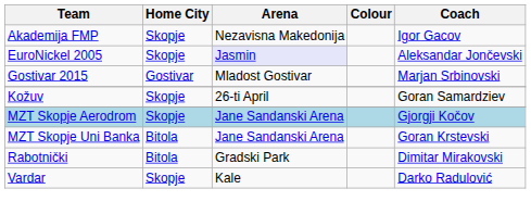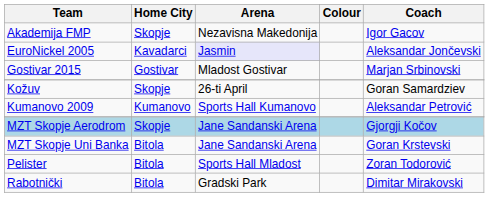EuroNickel 2005 | Home City: Skopje -> Kavadarci
+ row: Kumanovo 2009 | Kumanovo | Sports Hall Kumanovo | Aleksandar Petrović
+ row: Pelister | Bitola | Sports Hall Mladost | Zoran Todorović
- row: Vardar | Skopje | Kale | Darko Radulović
